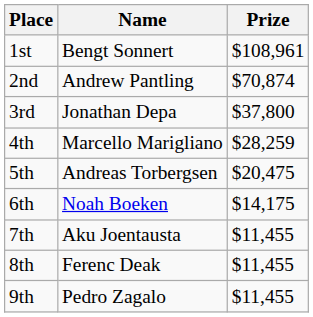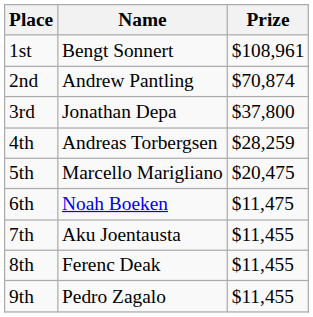4th | Name: Marcello Marigliano -> Andreas Torbergsen
5th | Name: Andreas Torbergsen -> Marcello Marigliano
6th | Prize: $14,175 -> $11,475
